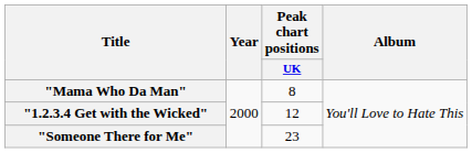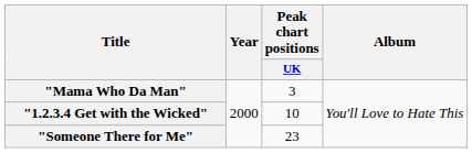"Mama Who Da Man" | Peak chart positions / UK: 8 -> 3
"1.2.3.4 Get with the Wicked" | Peak chart positions / UK: 12 -> 10
